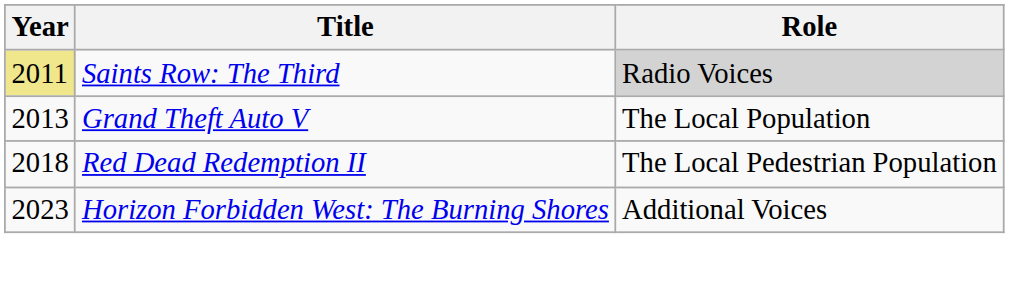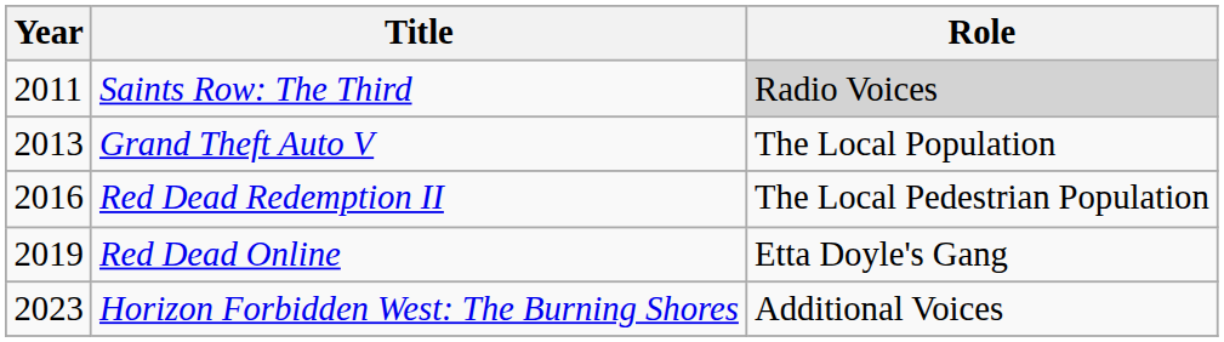Saints Row: The Third | Year: khaki background -> no background
Red Dead Redemption II | Year: 2018 -> 2016
+ row: 2019 | Red Dead Online | Etta Doyle's Gang
